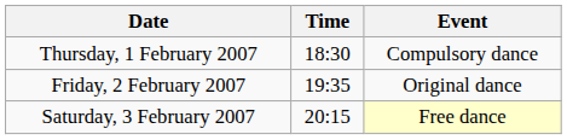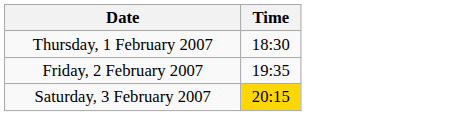- column: Event | Compulsory dance | Original dance | Free dance
Saturday, 3 February 2007 | Time: no background -> gold background
